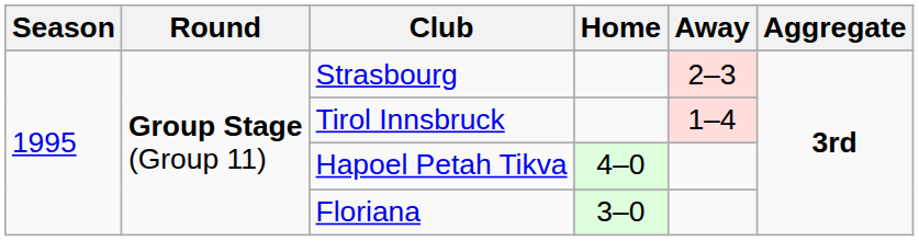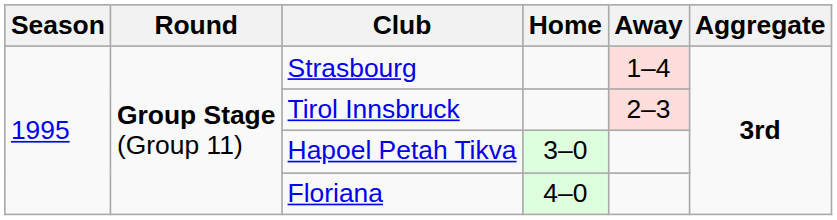Strasbourg | Away: 2–3 -> 1–4
Tirol Innsbruck | Away: 1–4 -> 2–3
Hapoel Petah Tikva | Home: 4–0 -> 3–0
Floriana | Home: 3–0 -> 4–0
